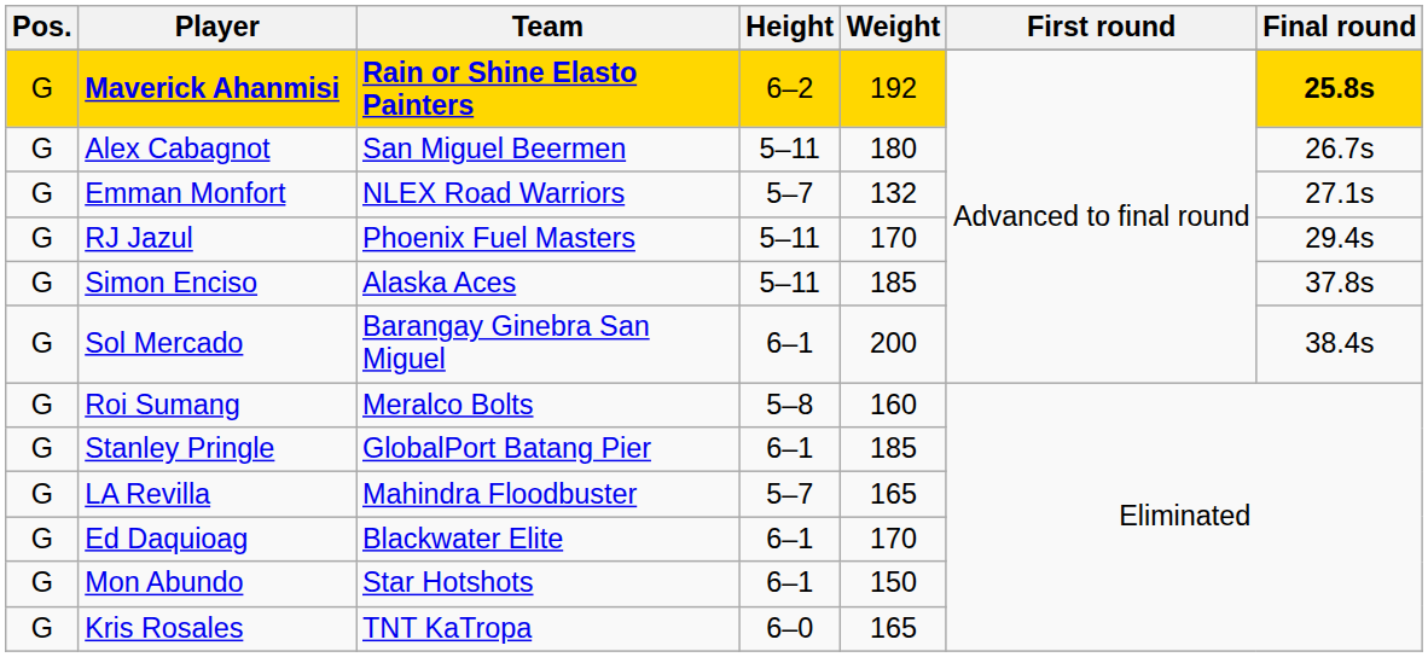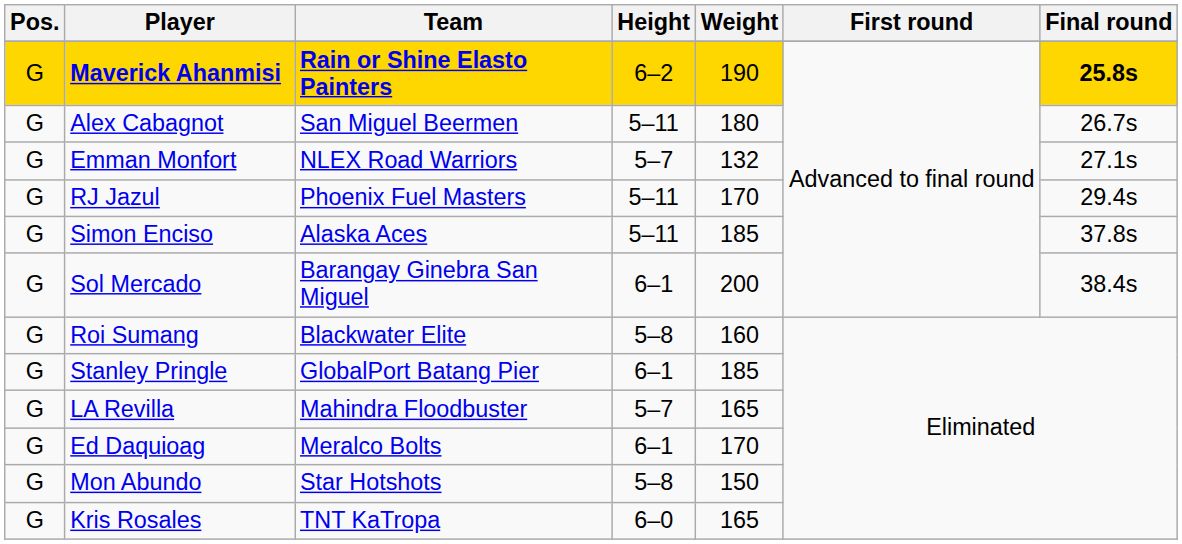Maverick Ahanmisi | Weight: 192 -> 190
Roi Sumang | Team: Meralco Bolts -> Blackwater Elite
Ed Daquioag | Team: Blackwater Elite -> Meralco Bolts
Mon Abundo | Height: 6–1 -> 5–8
